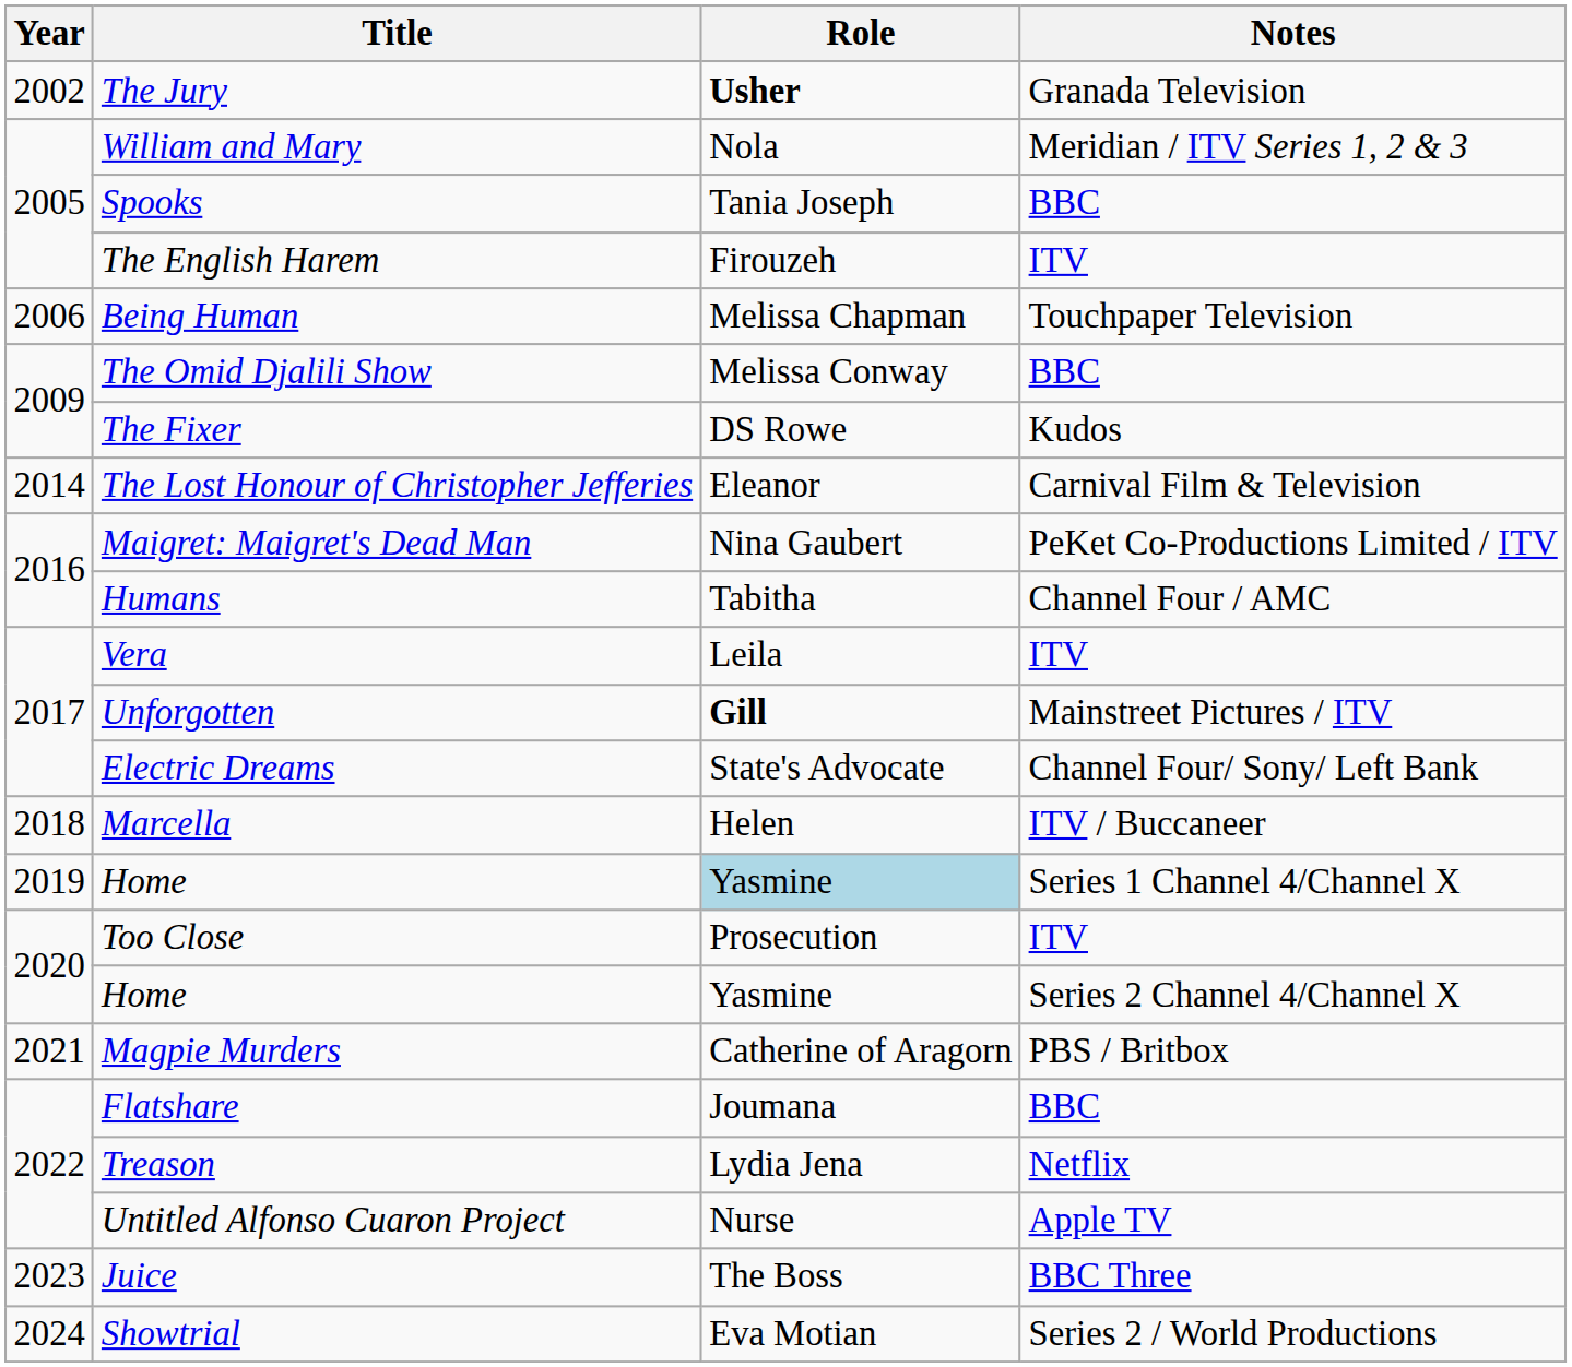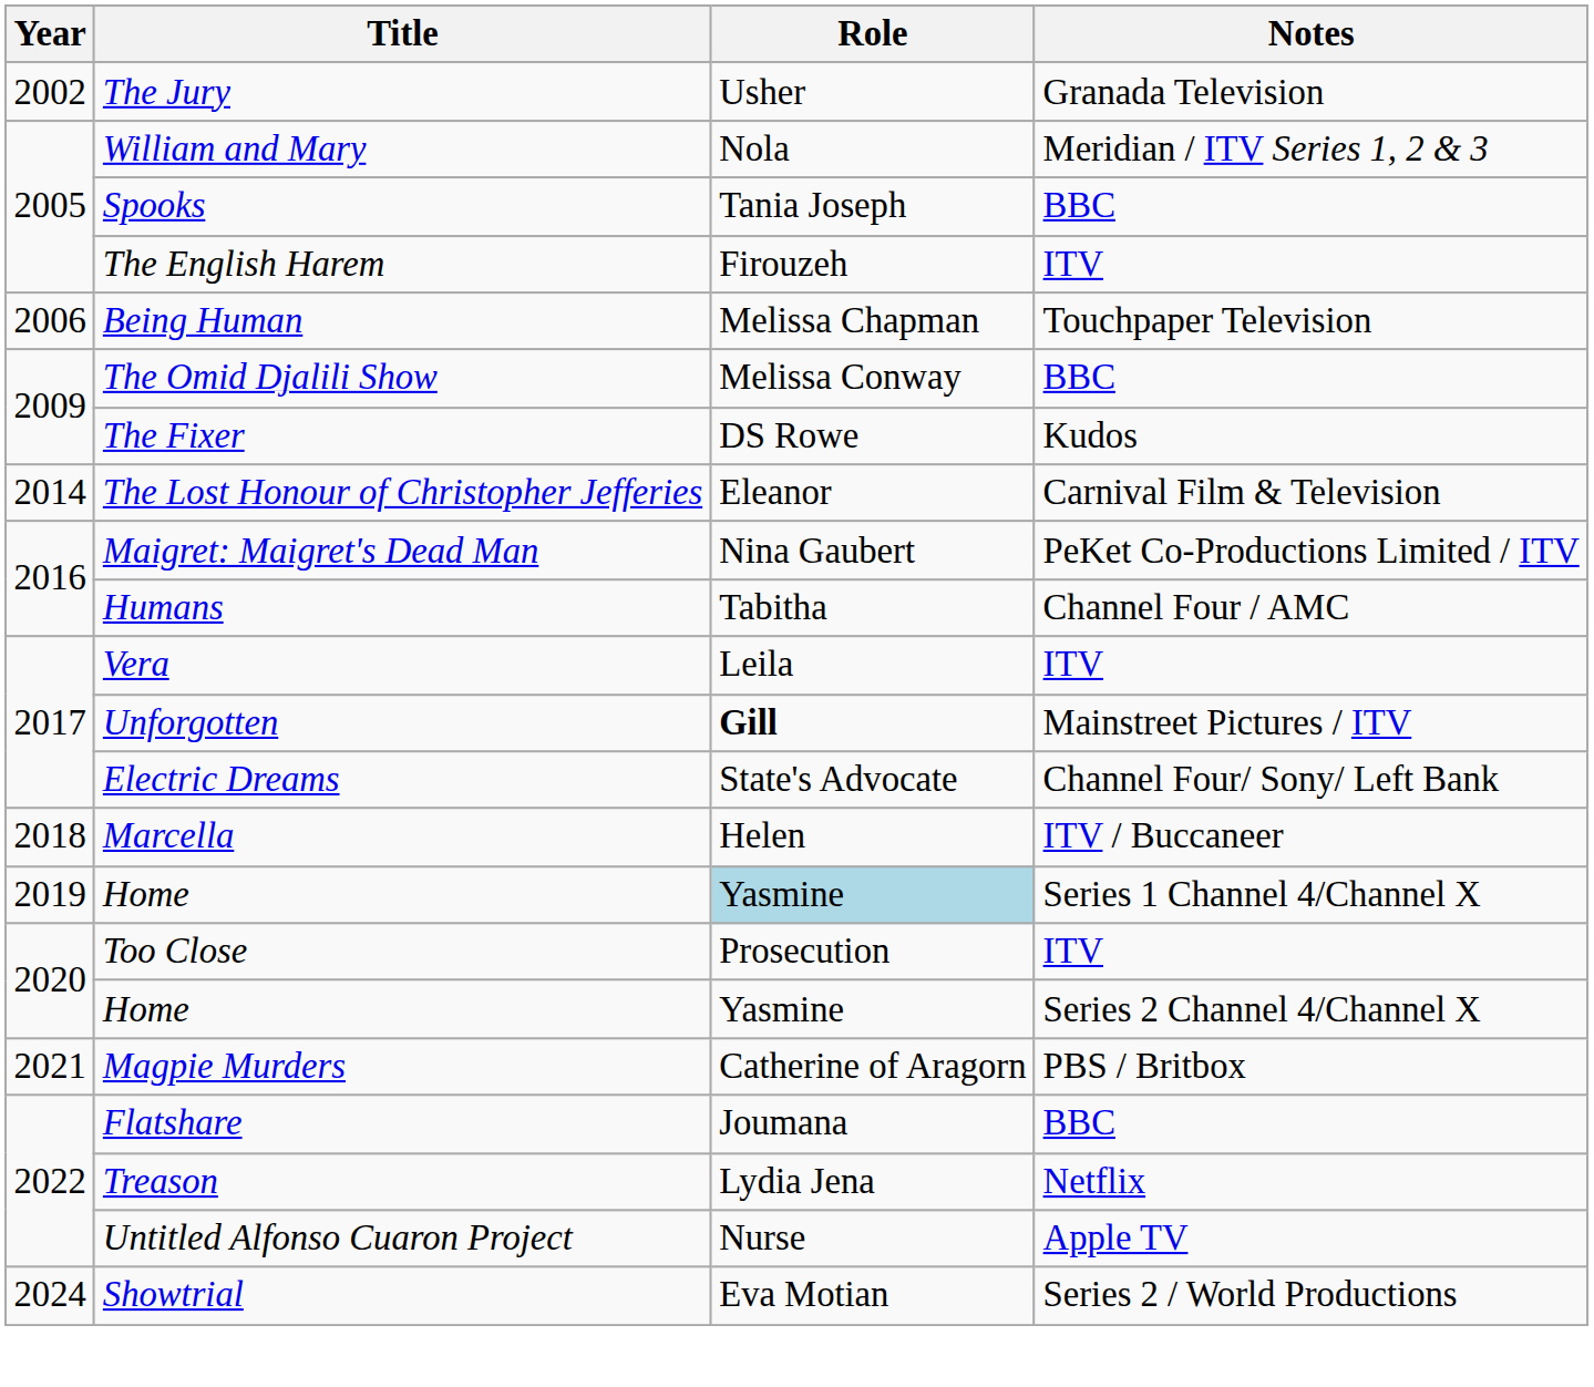The Jury | Role: bold -> normal
- row: 2023 | Juice | The Boss | BBC Three
